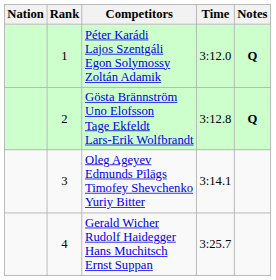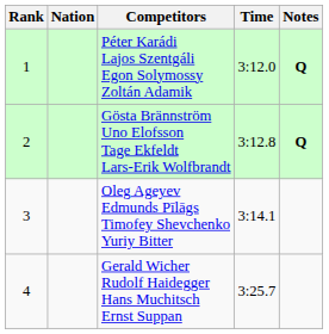columns swapped: Rank <-> Nation
